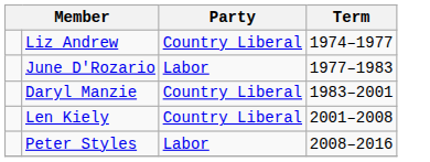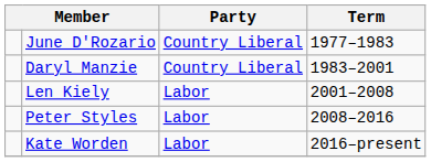- row: Liz Andrew | Country Liberal | 1974–1977
June D'Rozario | Party: Labor -> Country Liberal
Len Kiely | Party: Country Liberal -> Labor
+ row: Kate Worden | Labor | 2016–present
